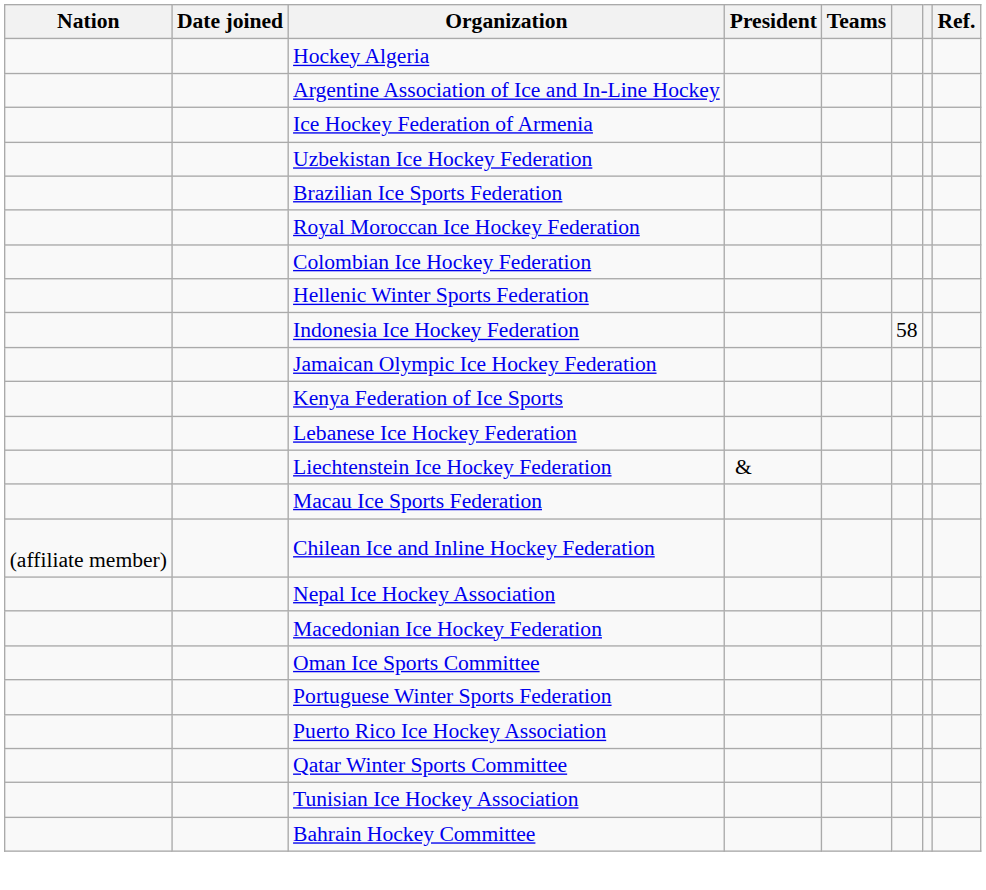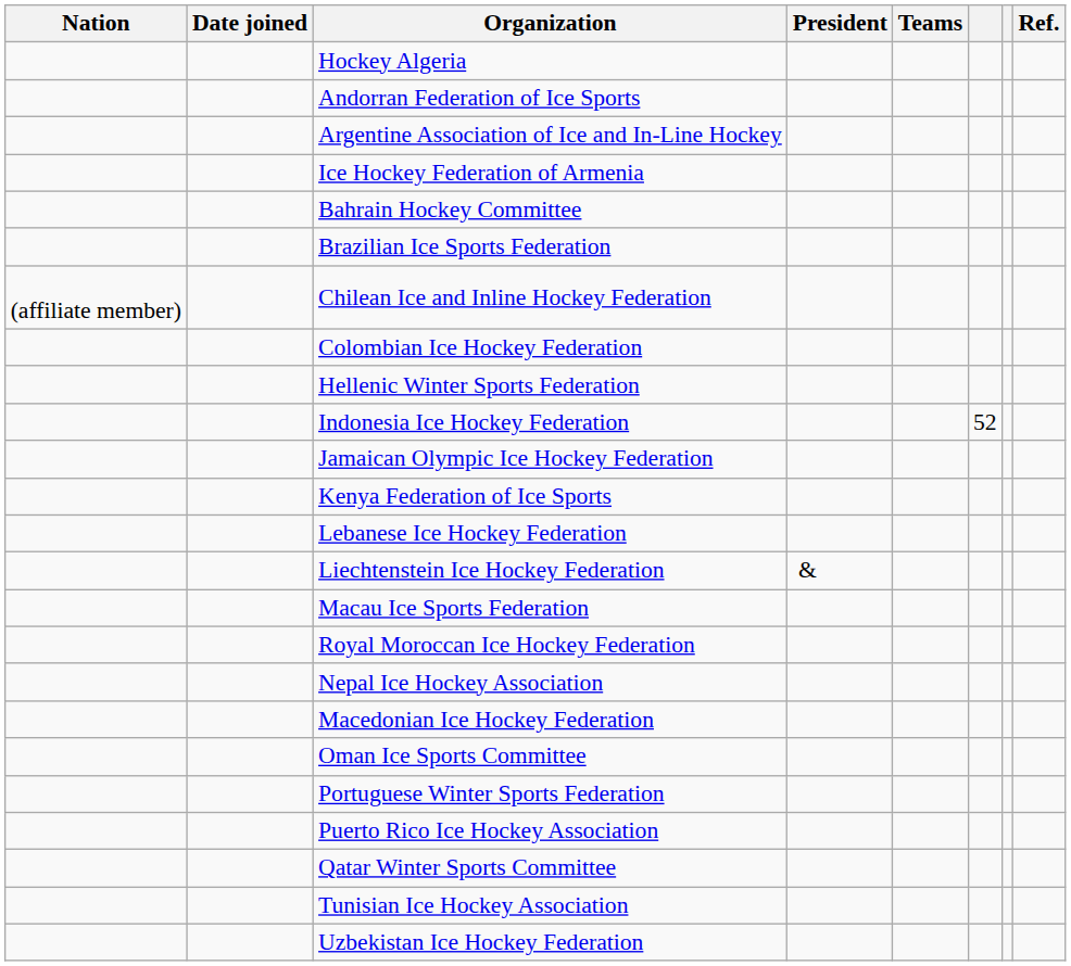+ row: Andorran Federation of Ice Sports
rows swapped: Bahrain Hockey Committee <-> Uzbekistan Ice Hockey Federation
rows swapped: Chilean Ice and Inline Hockey Federation <-> Royal Moroccan Ice Hockey Federation
Indonesia Ice Hockey Federation | column 6: 58 -> 52
